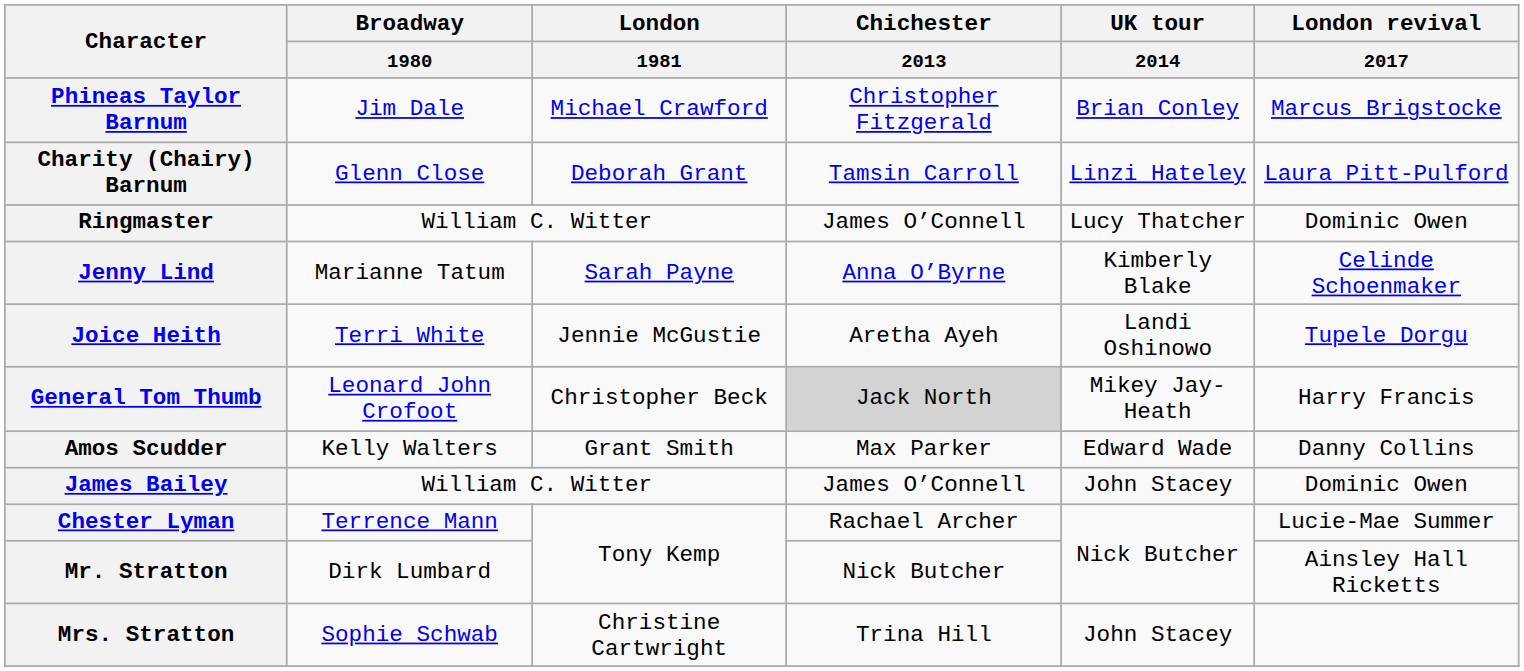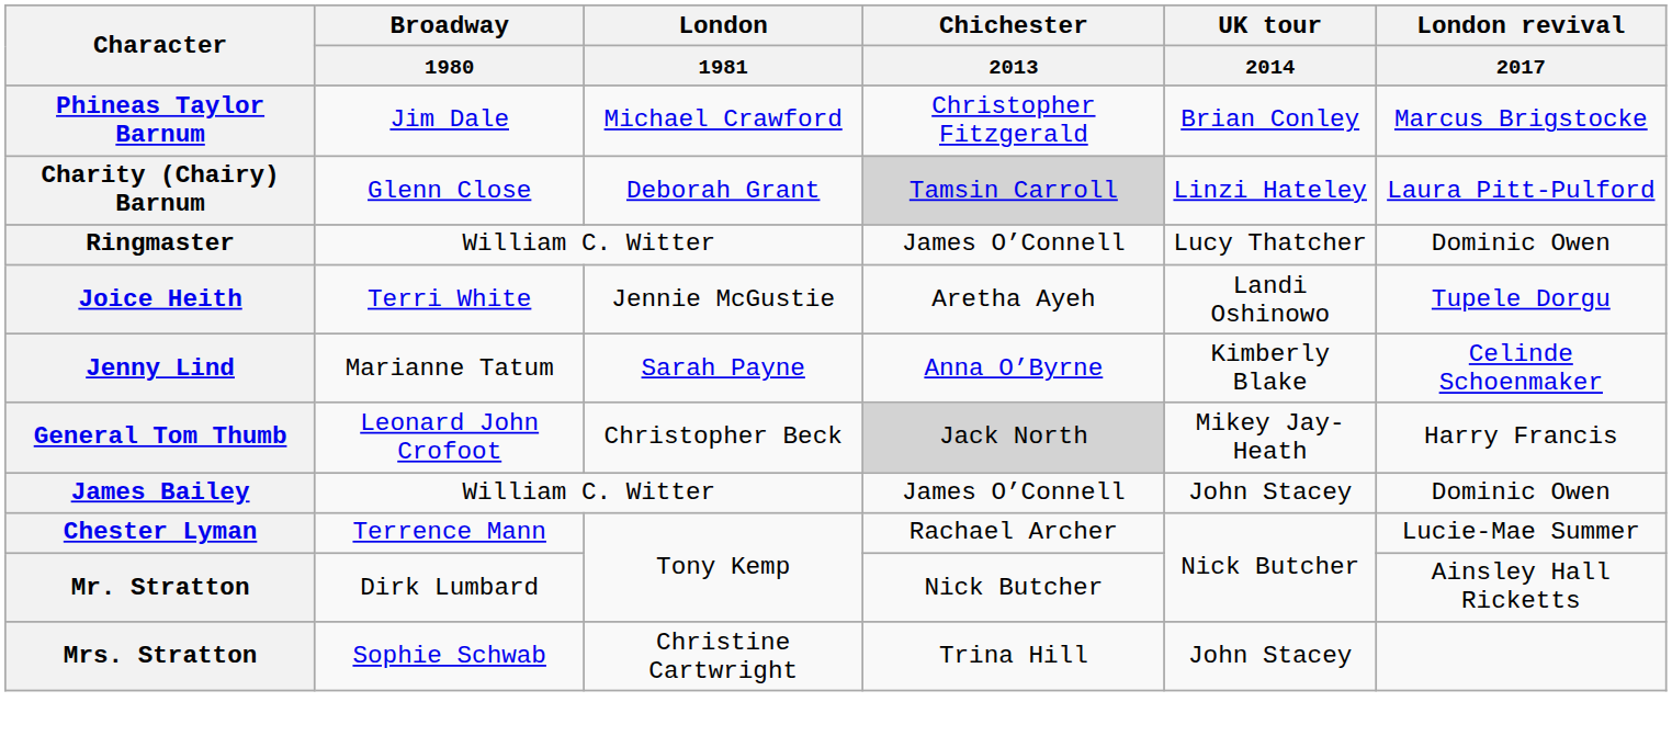Charity (Chairy) Barnum | Chichester / 2013: no background -> lightgrey background
rows swapped: Joice Heith <-> Jenny Lind
- row: Amos Scudder | Kelly Walters | Grant Smith | Max Parker | Edward Wade | Danny Collins
